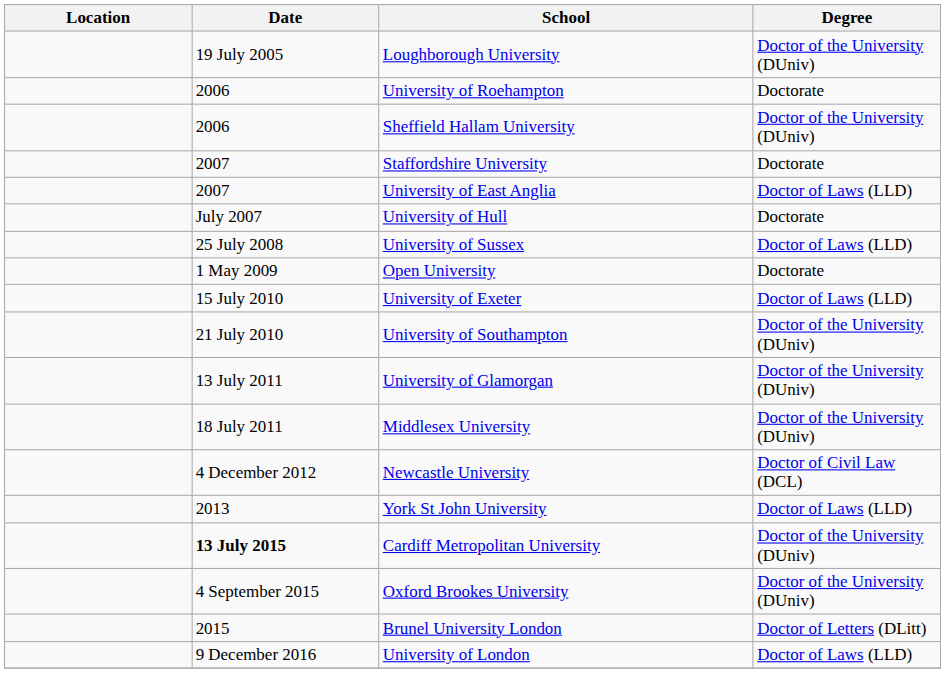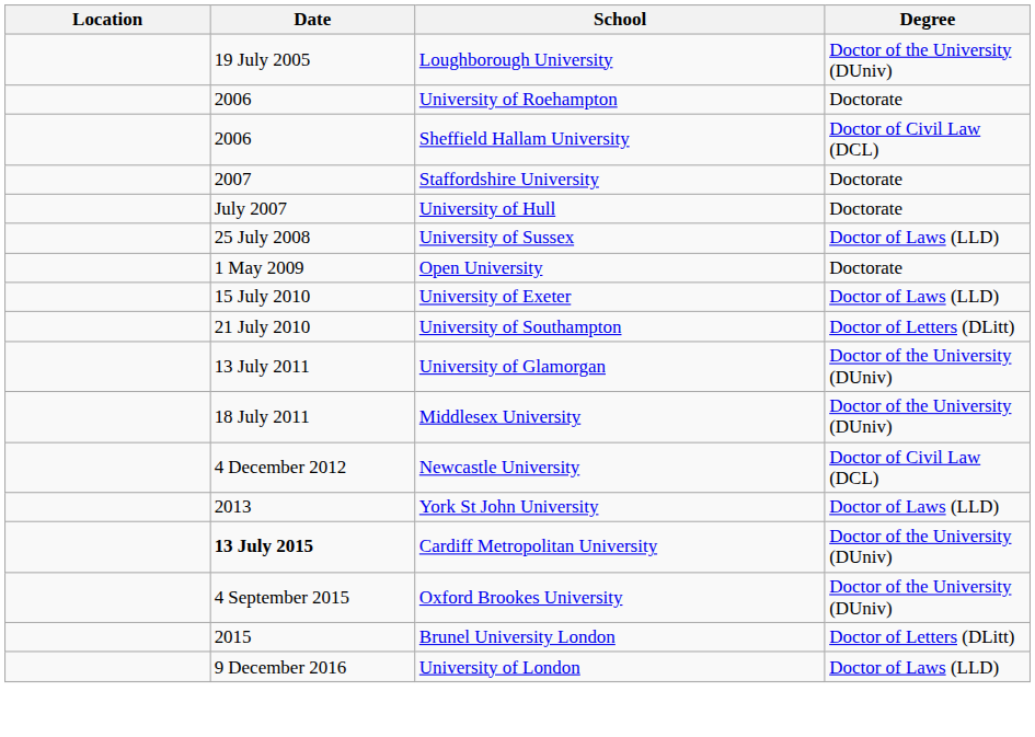Sheffield Hallam University | Degree: Doctor of the University (DUniv) -> Doctor of Civil Law (DCL)
- row: 2007 | University of East Anglia | Doctor of Laws (LLD)
University of Southampton | Degree: Doctor of the University (DUniv) -> Doctor of Letters (DLitt)
